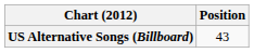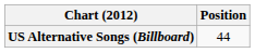US Alternative Songs (Billboard) | Position: 43 -> 44
